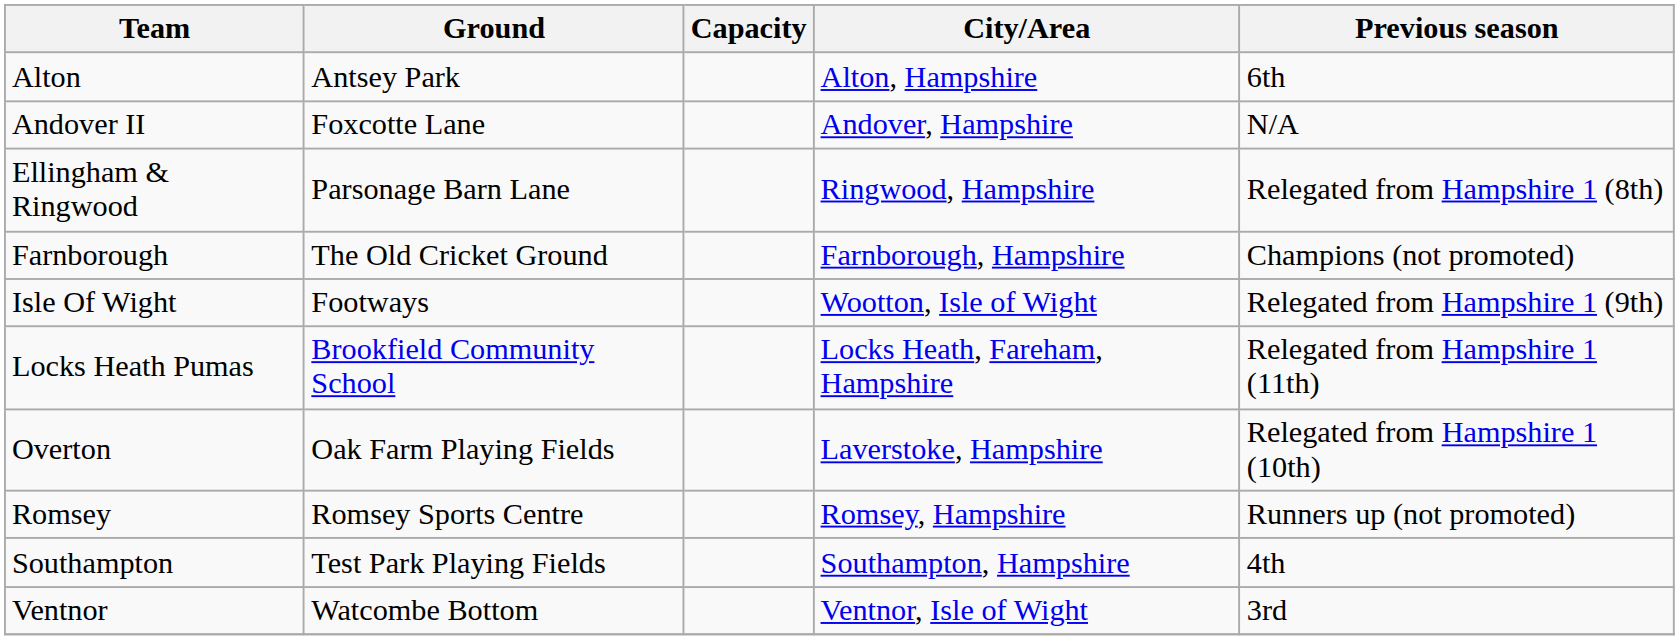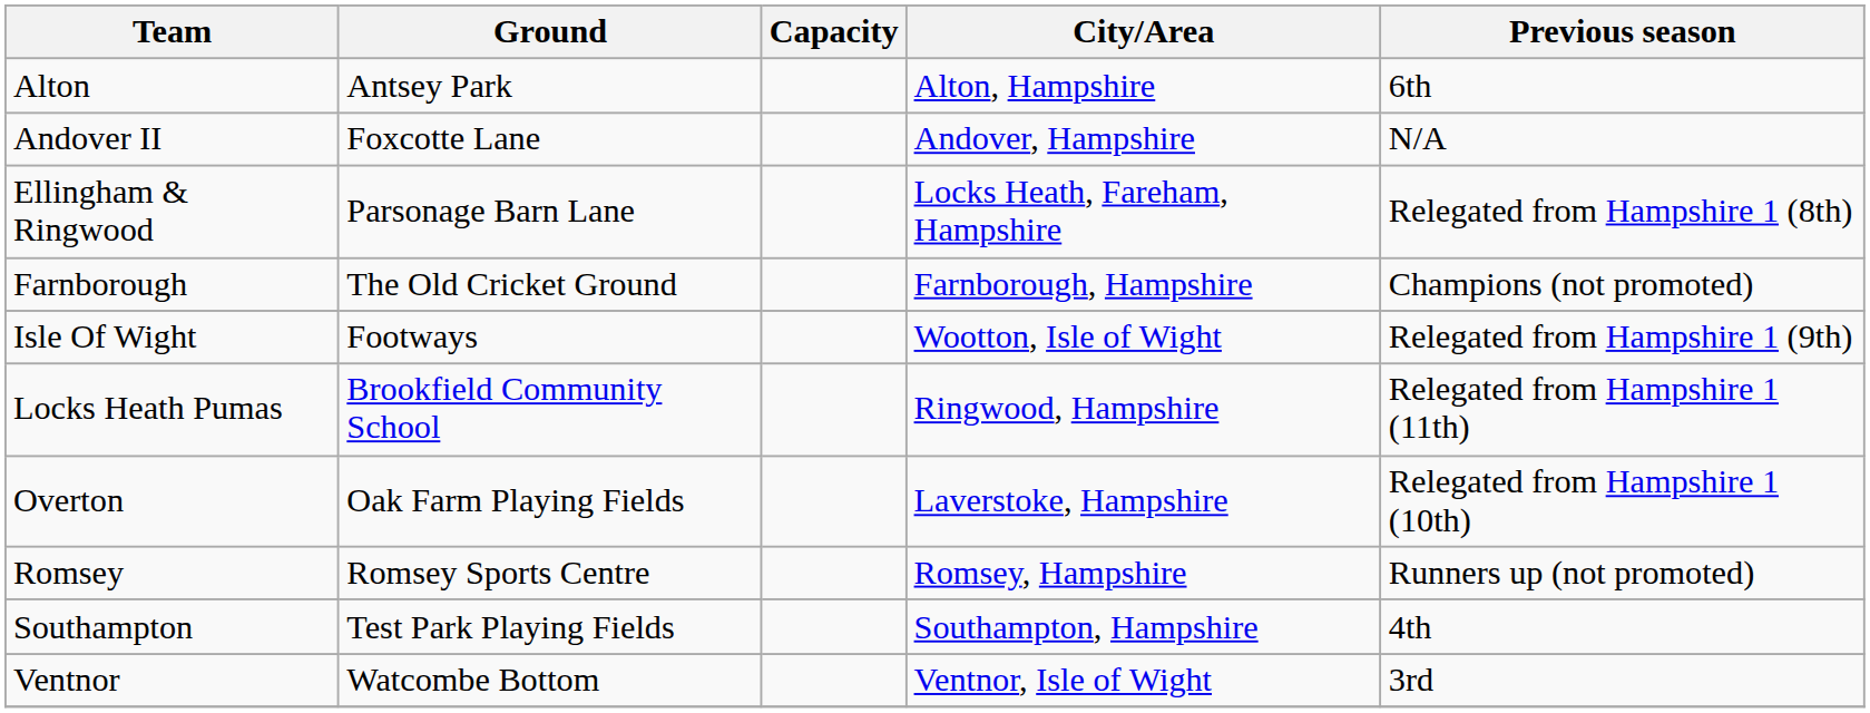Ellingham & Ringwood | City/Area: Ringwood, Hampshire -> Locks Heath, Fareham, Hampshire
Locks Heath Pumas | City/Area: Locks Heath, Fareham, Hampshire -> Ringwood, Hampshire
